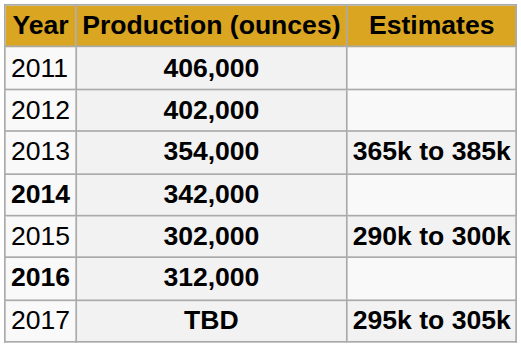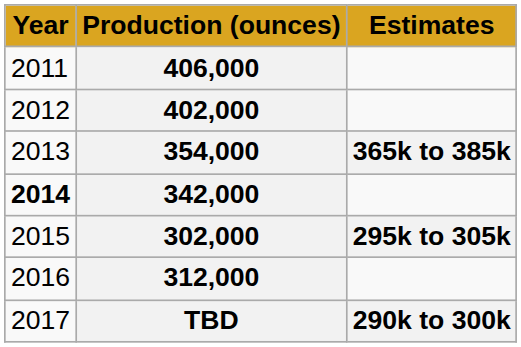302,000 | Estimates: 290k to 300k -> 295k to 305k
312,000 | Year: bold -> normal
TBD | Estimates: 295k to 305k -> 290k to 300k
